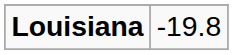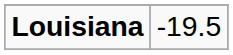Louisiana | column 2: -19.8 -> -19.5
